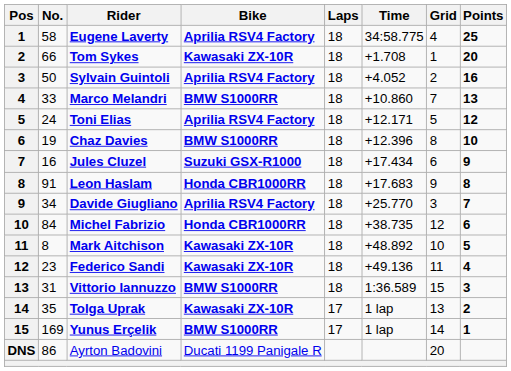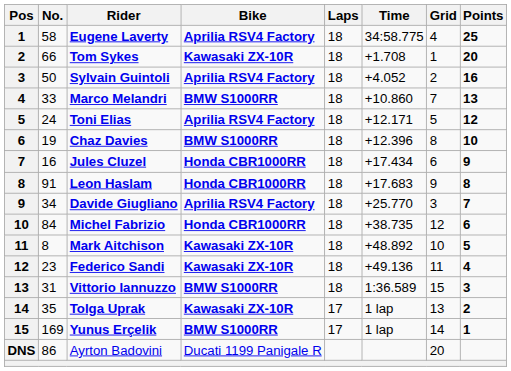Jules Cluzel | Bike: Suzuki GSX-R1000 -> Honda CBR1000RR
